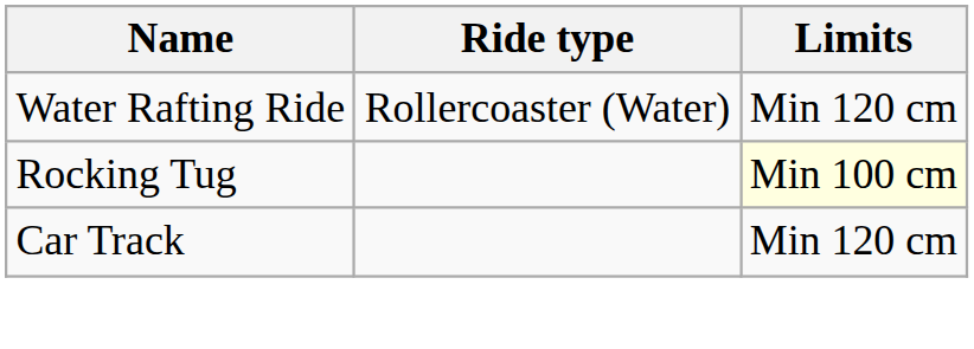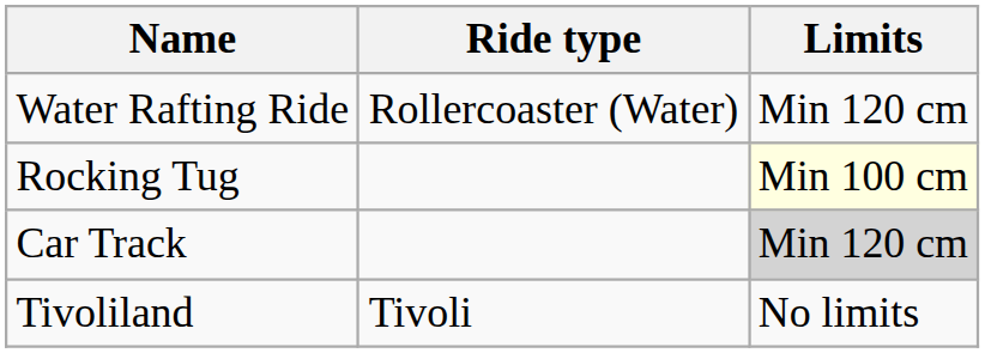Car Track | Limits: no background -> lightgrey background
+ row: Tivoliland | Tivoli | No limits
